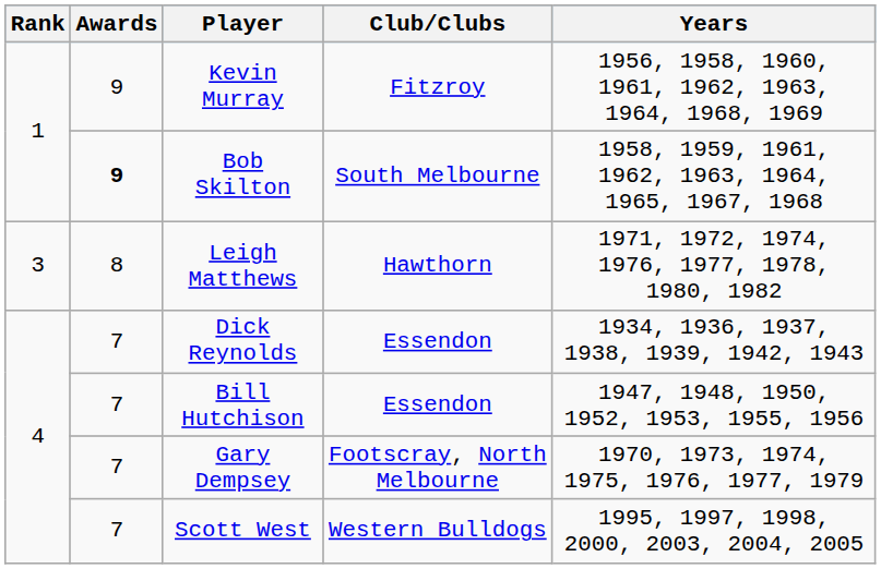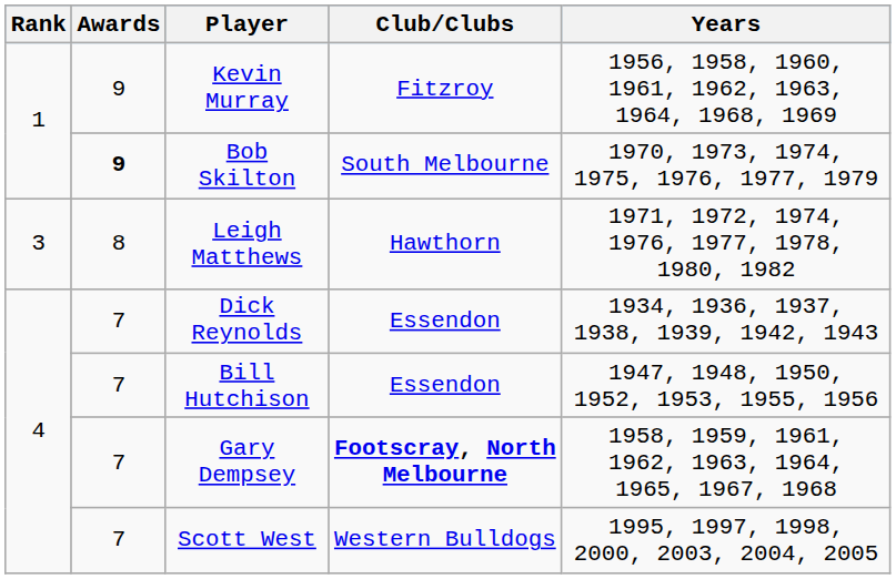Bob Skilton | Years: 1958, 1959, 1961, 1962, 1963, 1964, 1965, 1967, 1968 -> 1970, 1973, 1974, 1975, 1976, 1977, 1979
Gary Dempsey | Club/Clubs: normal -> bold
Gary Dempsey | Years: 1970, 1973, 1974, 1975, 1976, 1977, 1979 -> 1958, 1959, 1961, 1962, 1963, 1964, 1965, 1967, 1968
